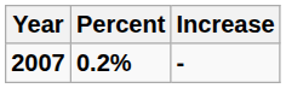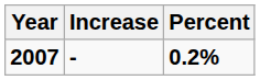columns swapped: Percent <-> Increase
